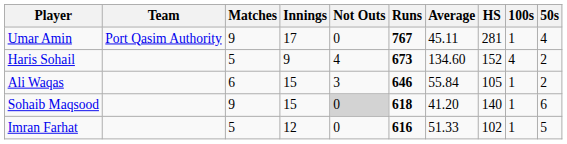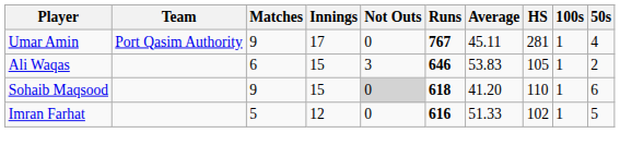- row: Haris Sohail | 5 | 9 | 4 | 673 | 134.60 | 152 | 4 | 2
Ali Waqas | Average: 55.84 -> 53.83
Sohaib Maqsood | HS: 140 -> 110
